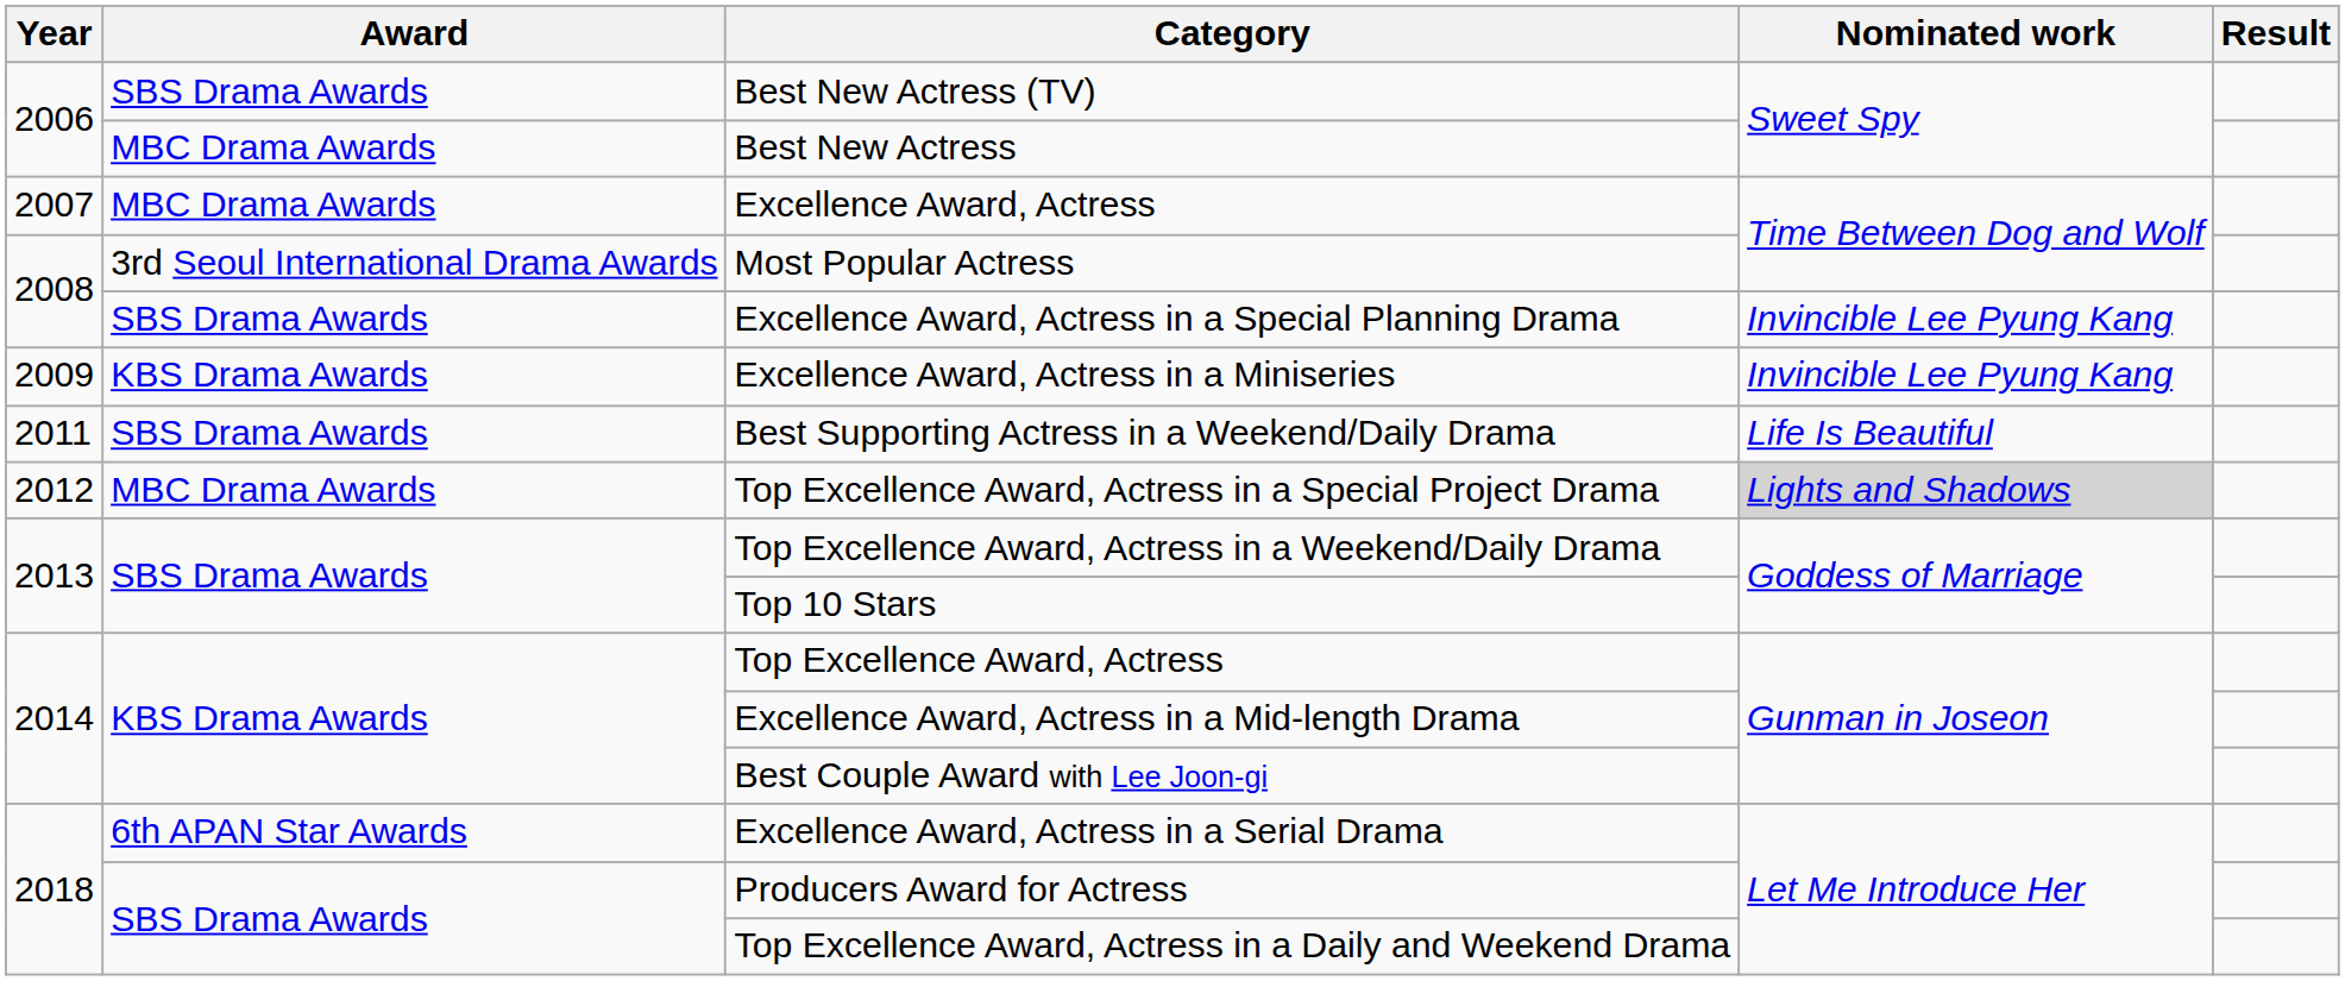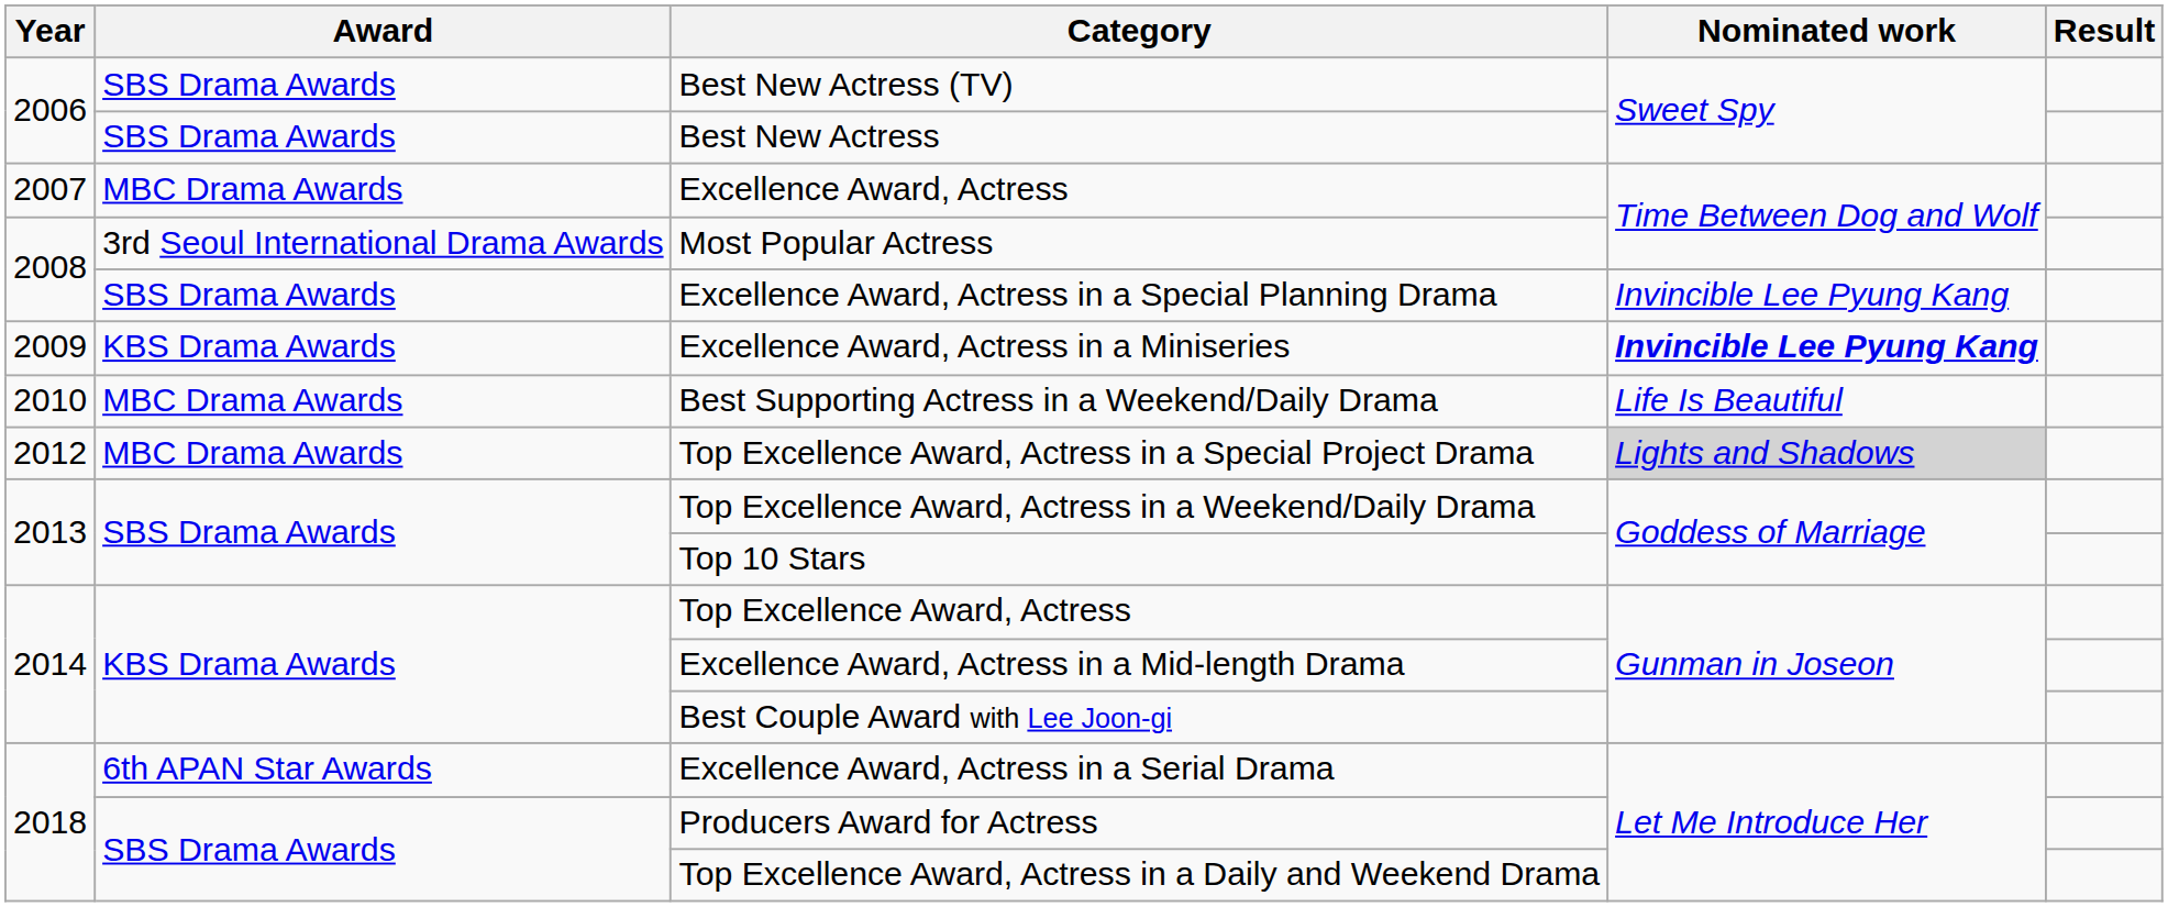Best New Actress | Award: MBC Drama Awards -> SBS Drama Awards
Excellence Award, Actress in a Miniseries | Nominated work: normal -> bold
Best Supporting Actress in a Weekend/Daily Drama | Year: 2011 -> 2010
Best Supporting Actress in a Weekend/Daily Drama | Award: SBS Drama Awards -> MBC Drama Awards
